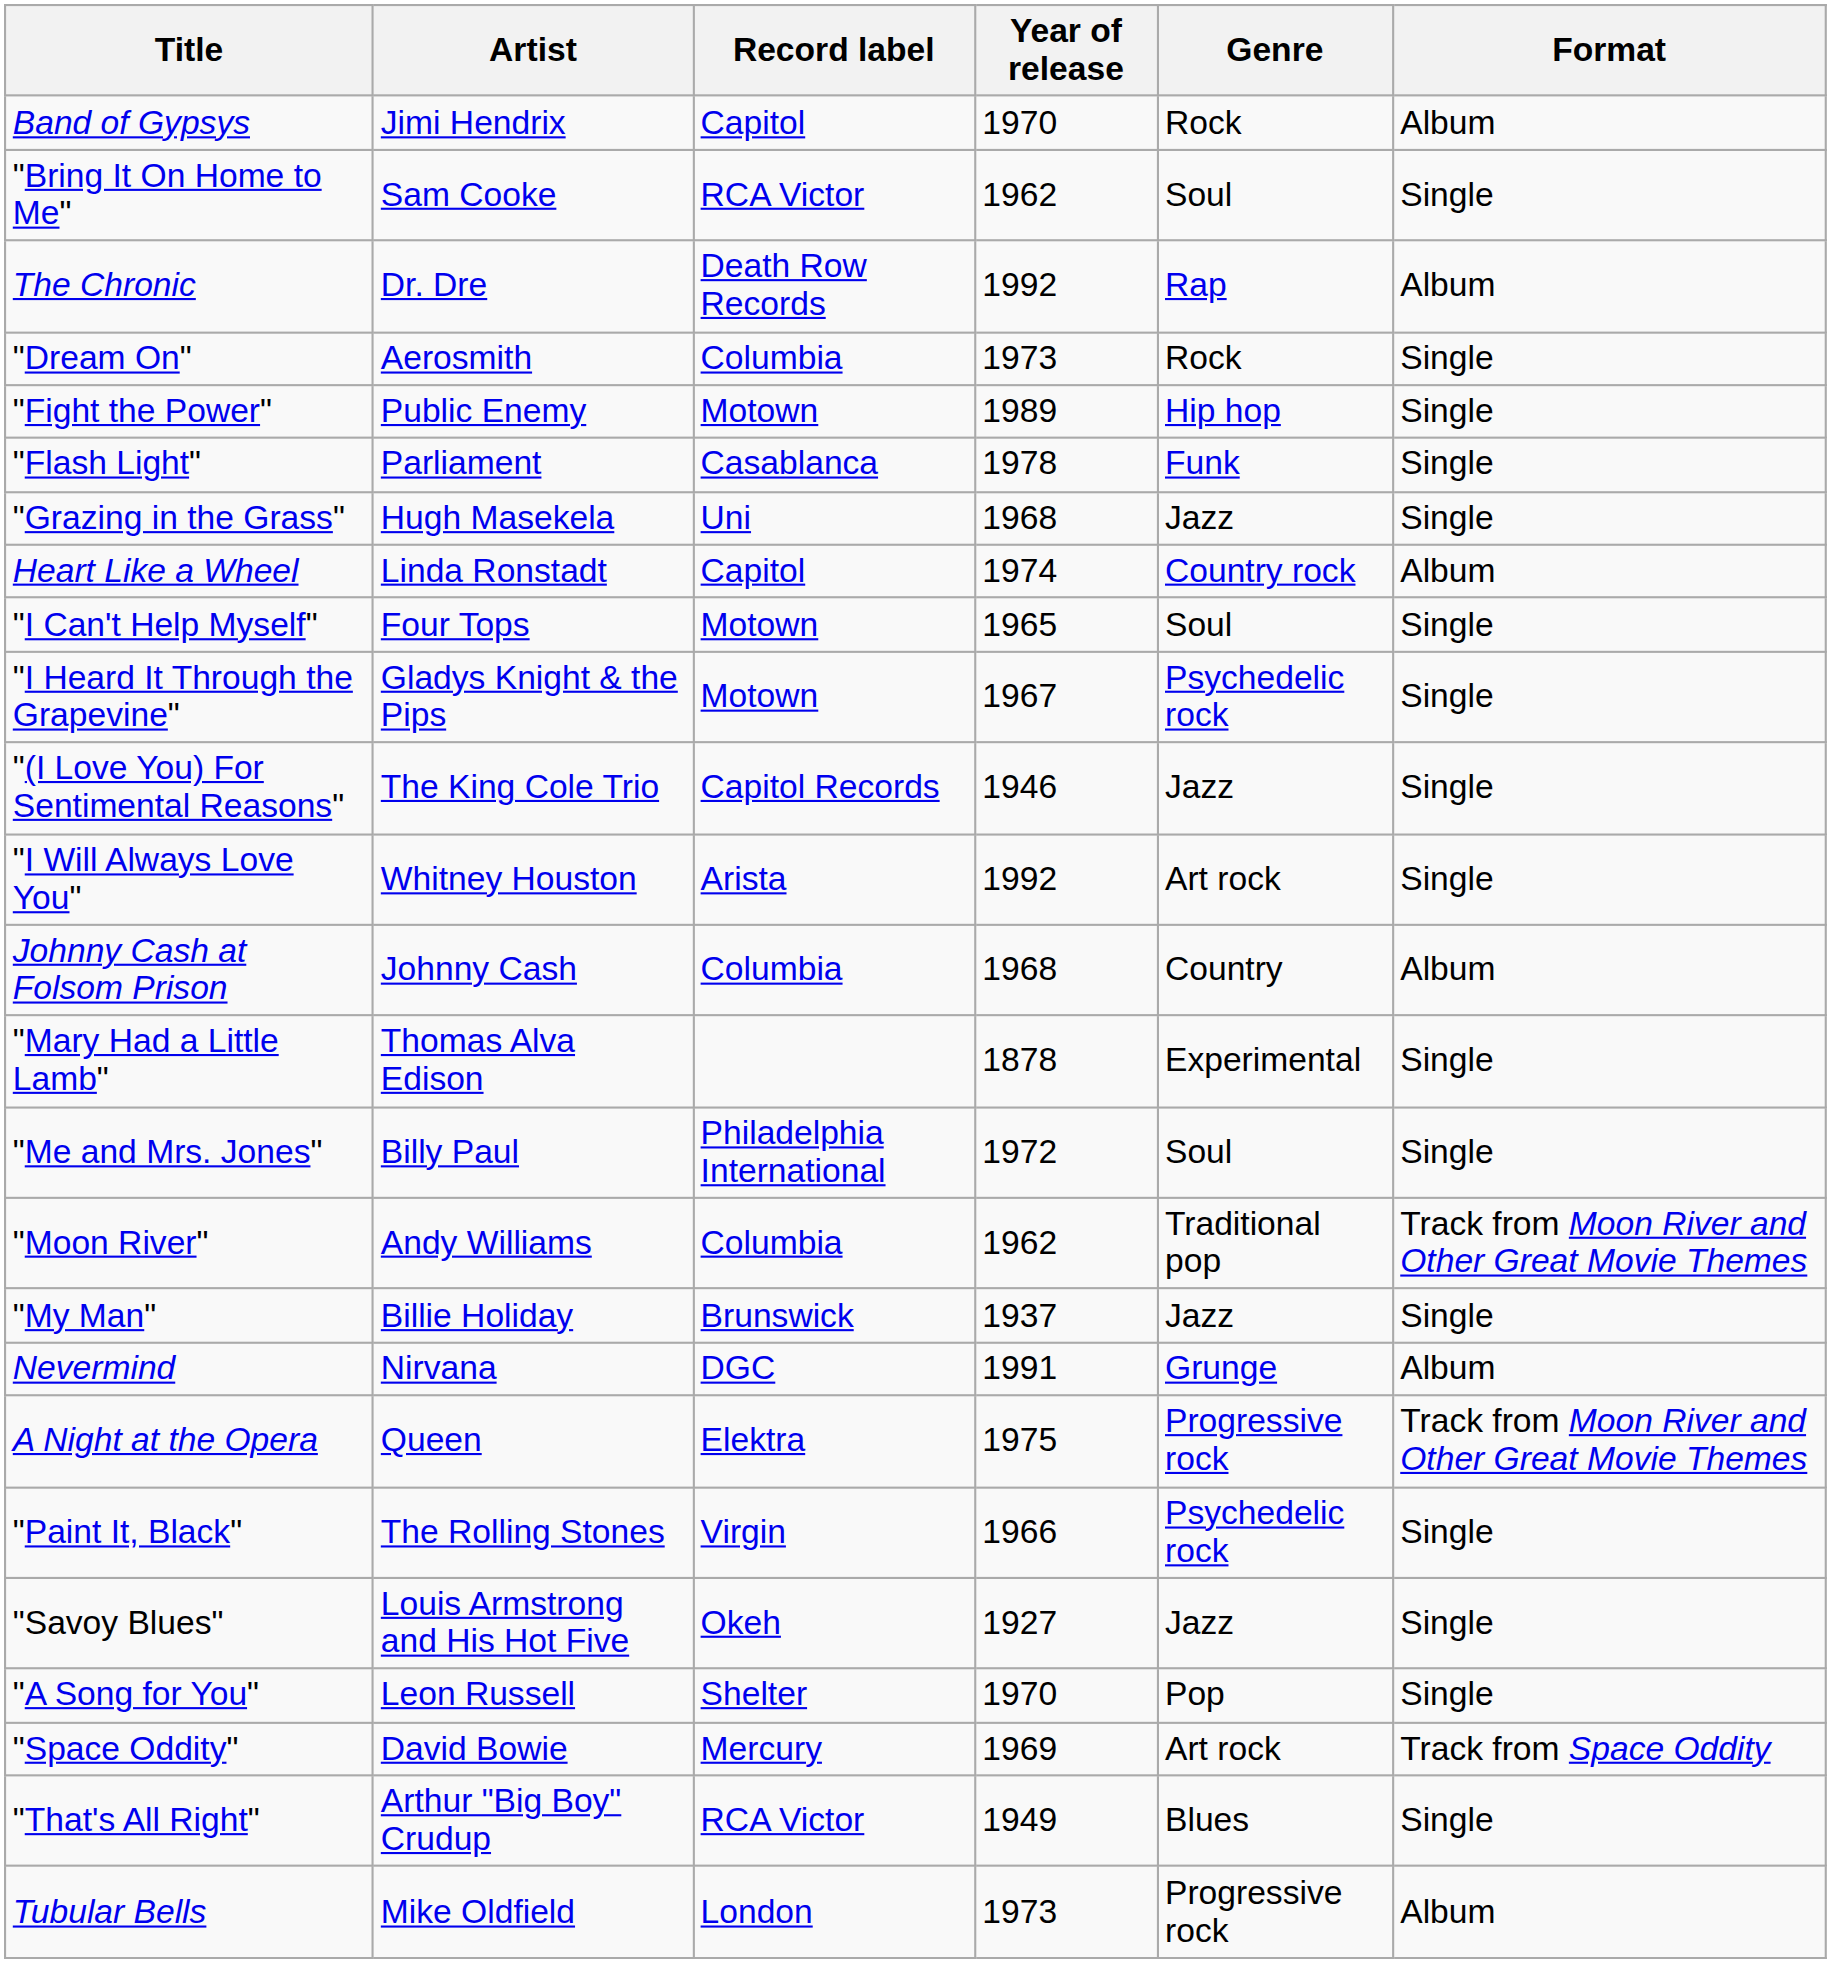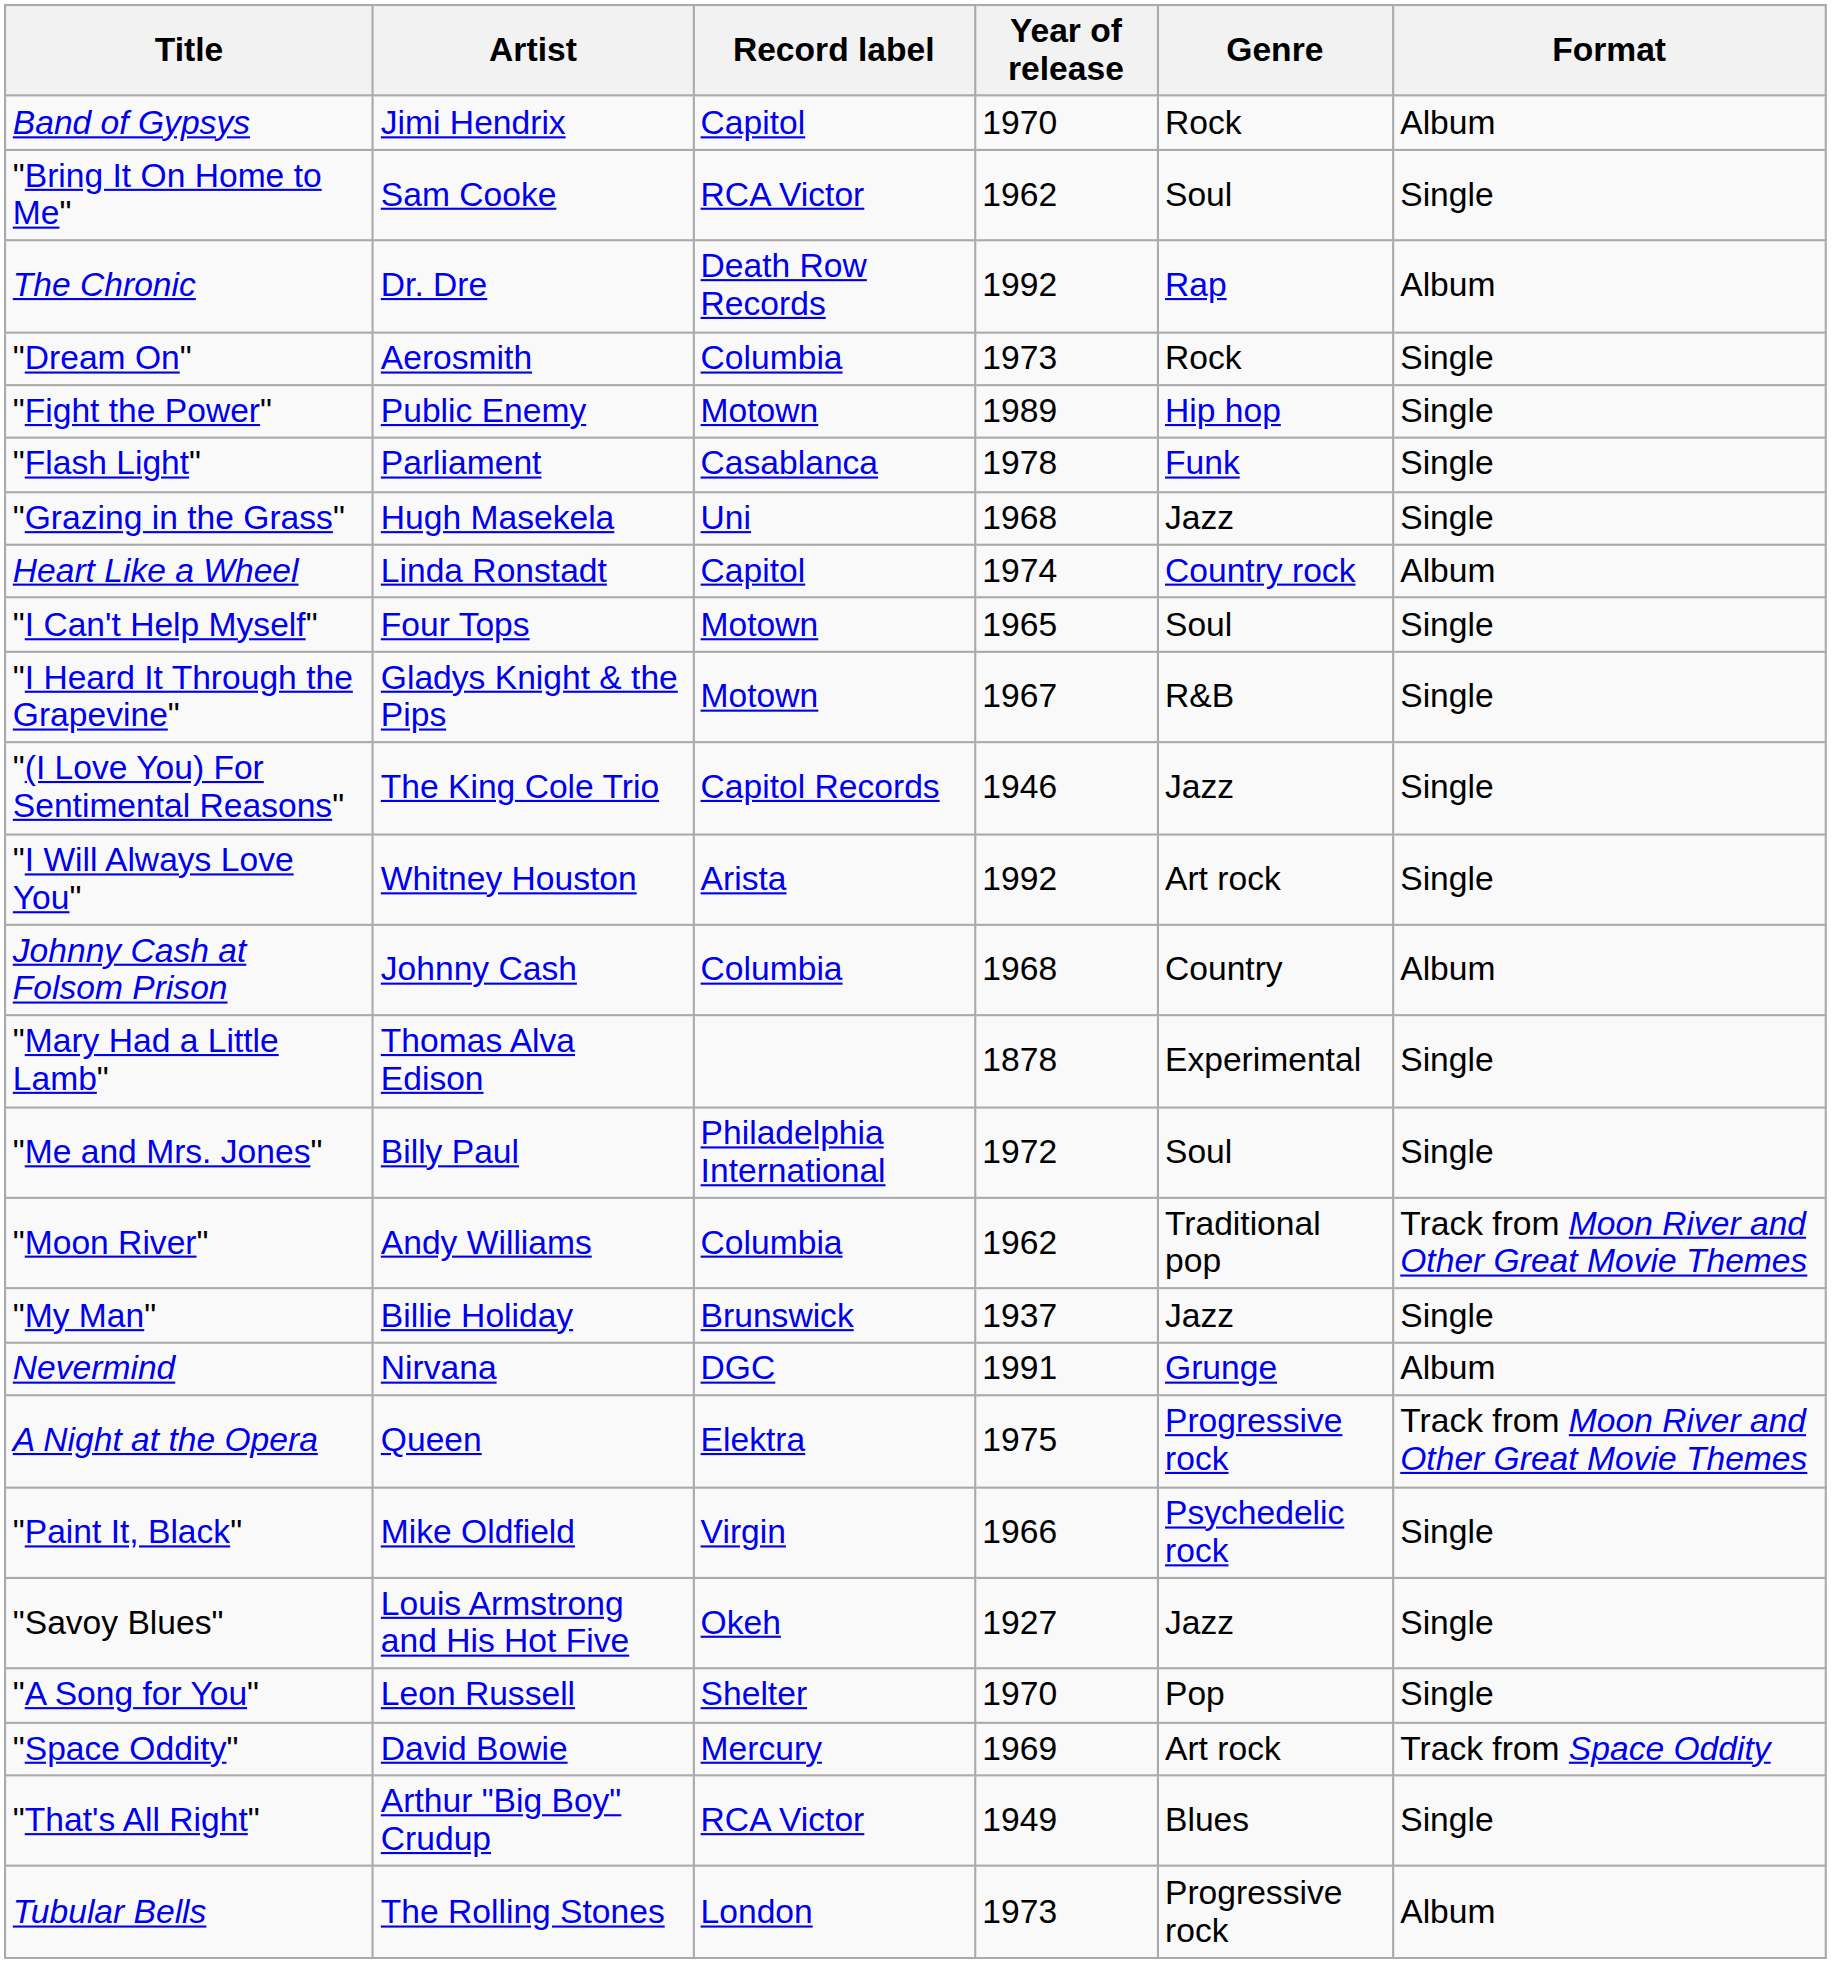"I Heard It Through the Grapevine" | Genre: Psychedelic rock -> R&B
"Paint It, Black" | Artist: The Rolling Stones -> Mike Oldfield
Tubular Bells | Artist: Mike Oldfield -> The Rolling Stones
